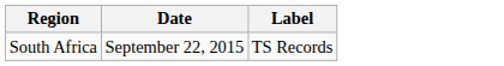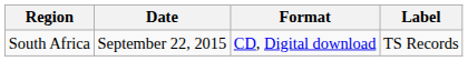+ column: Format | CD, Digital download
